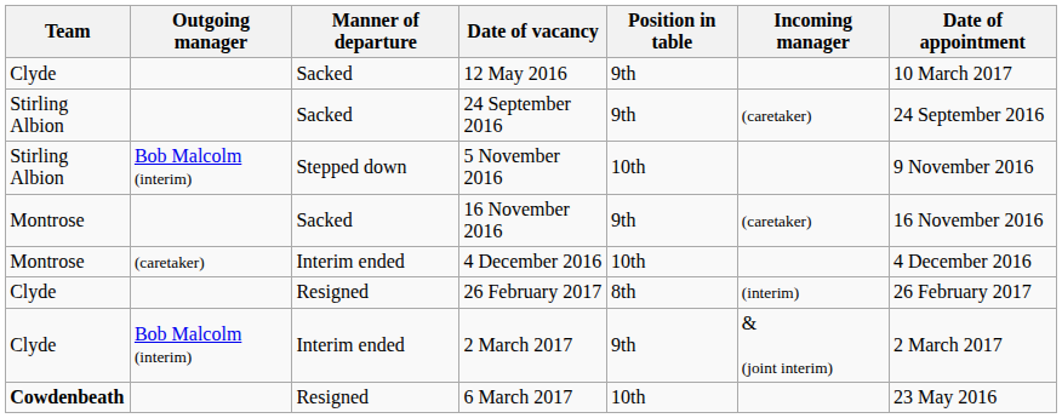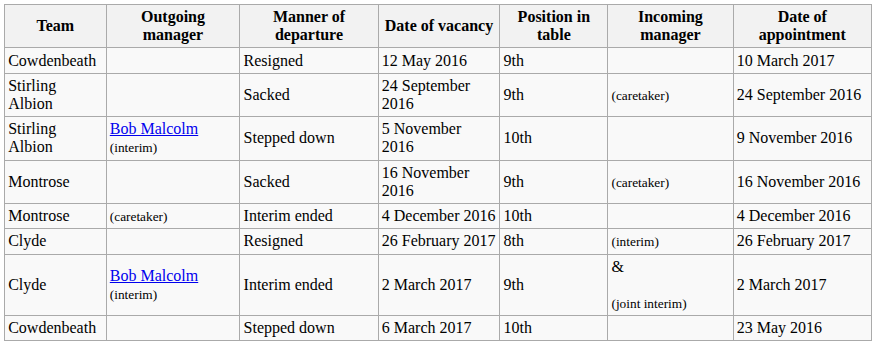12 May 2016 | Team: Clyde -> Cowdenbeath
12 May 2016 | Manner of departure: Sacked -> Resigned
6 March 2017 | Team: bold -> normal
6 March 2017 | Manner of departure: Resigned -> Stepped down
